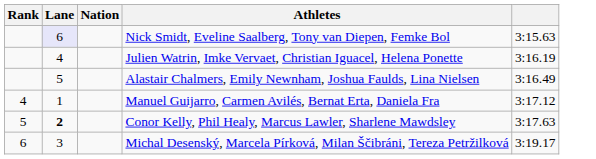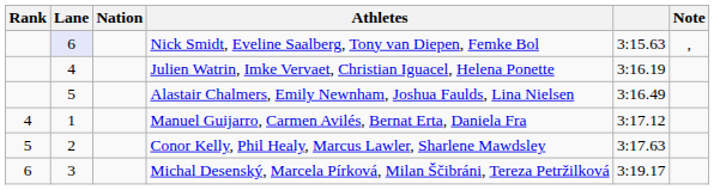+ column: Note | ,
Conor Kelly, Phil Healy, Marcus Lawler, Sharlene Mawdsley | Lane: bold -> normal
